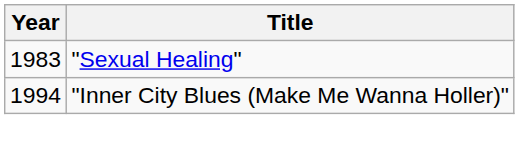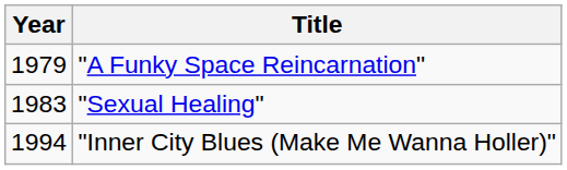+ row: 1979 | "A Funky Space Reincarnation"
